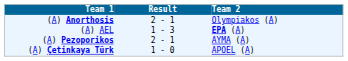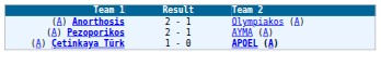- row: (A) AEL | 1 - 3 | EPA (A)
(A) Çetinkaya Türk | Team 2: normal -> bold
